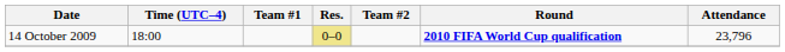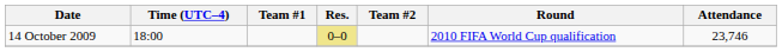14 October 2009 | Round: bold -> normal
14 October 2009 | Attendance: 23,796 -> 23,746
